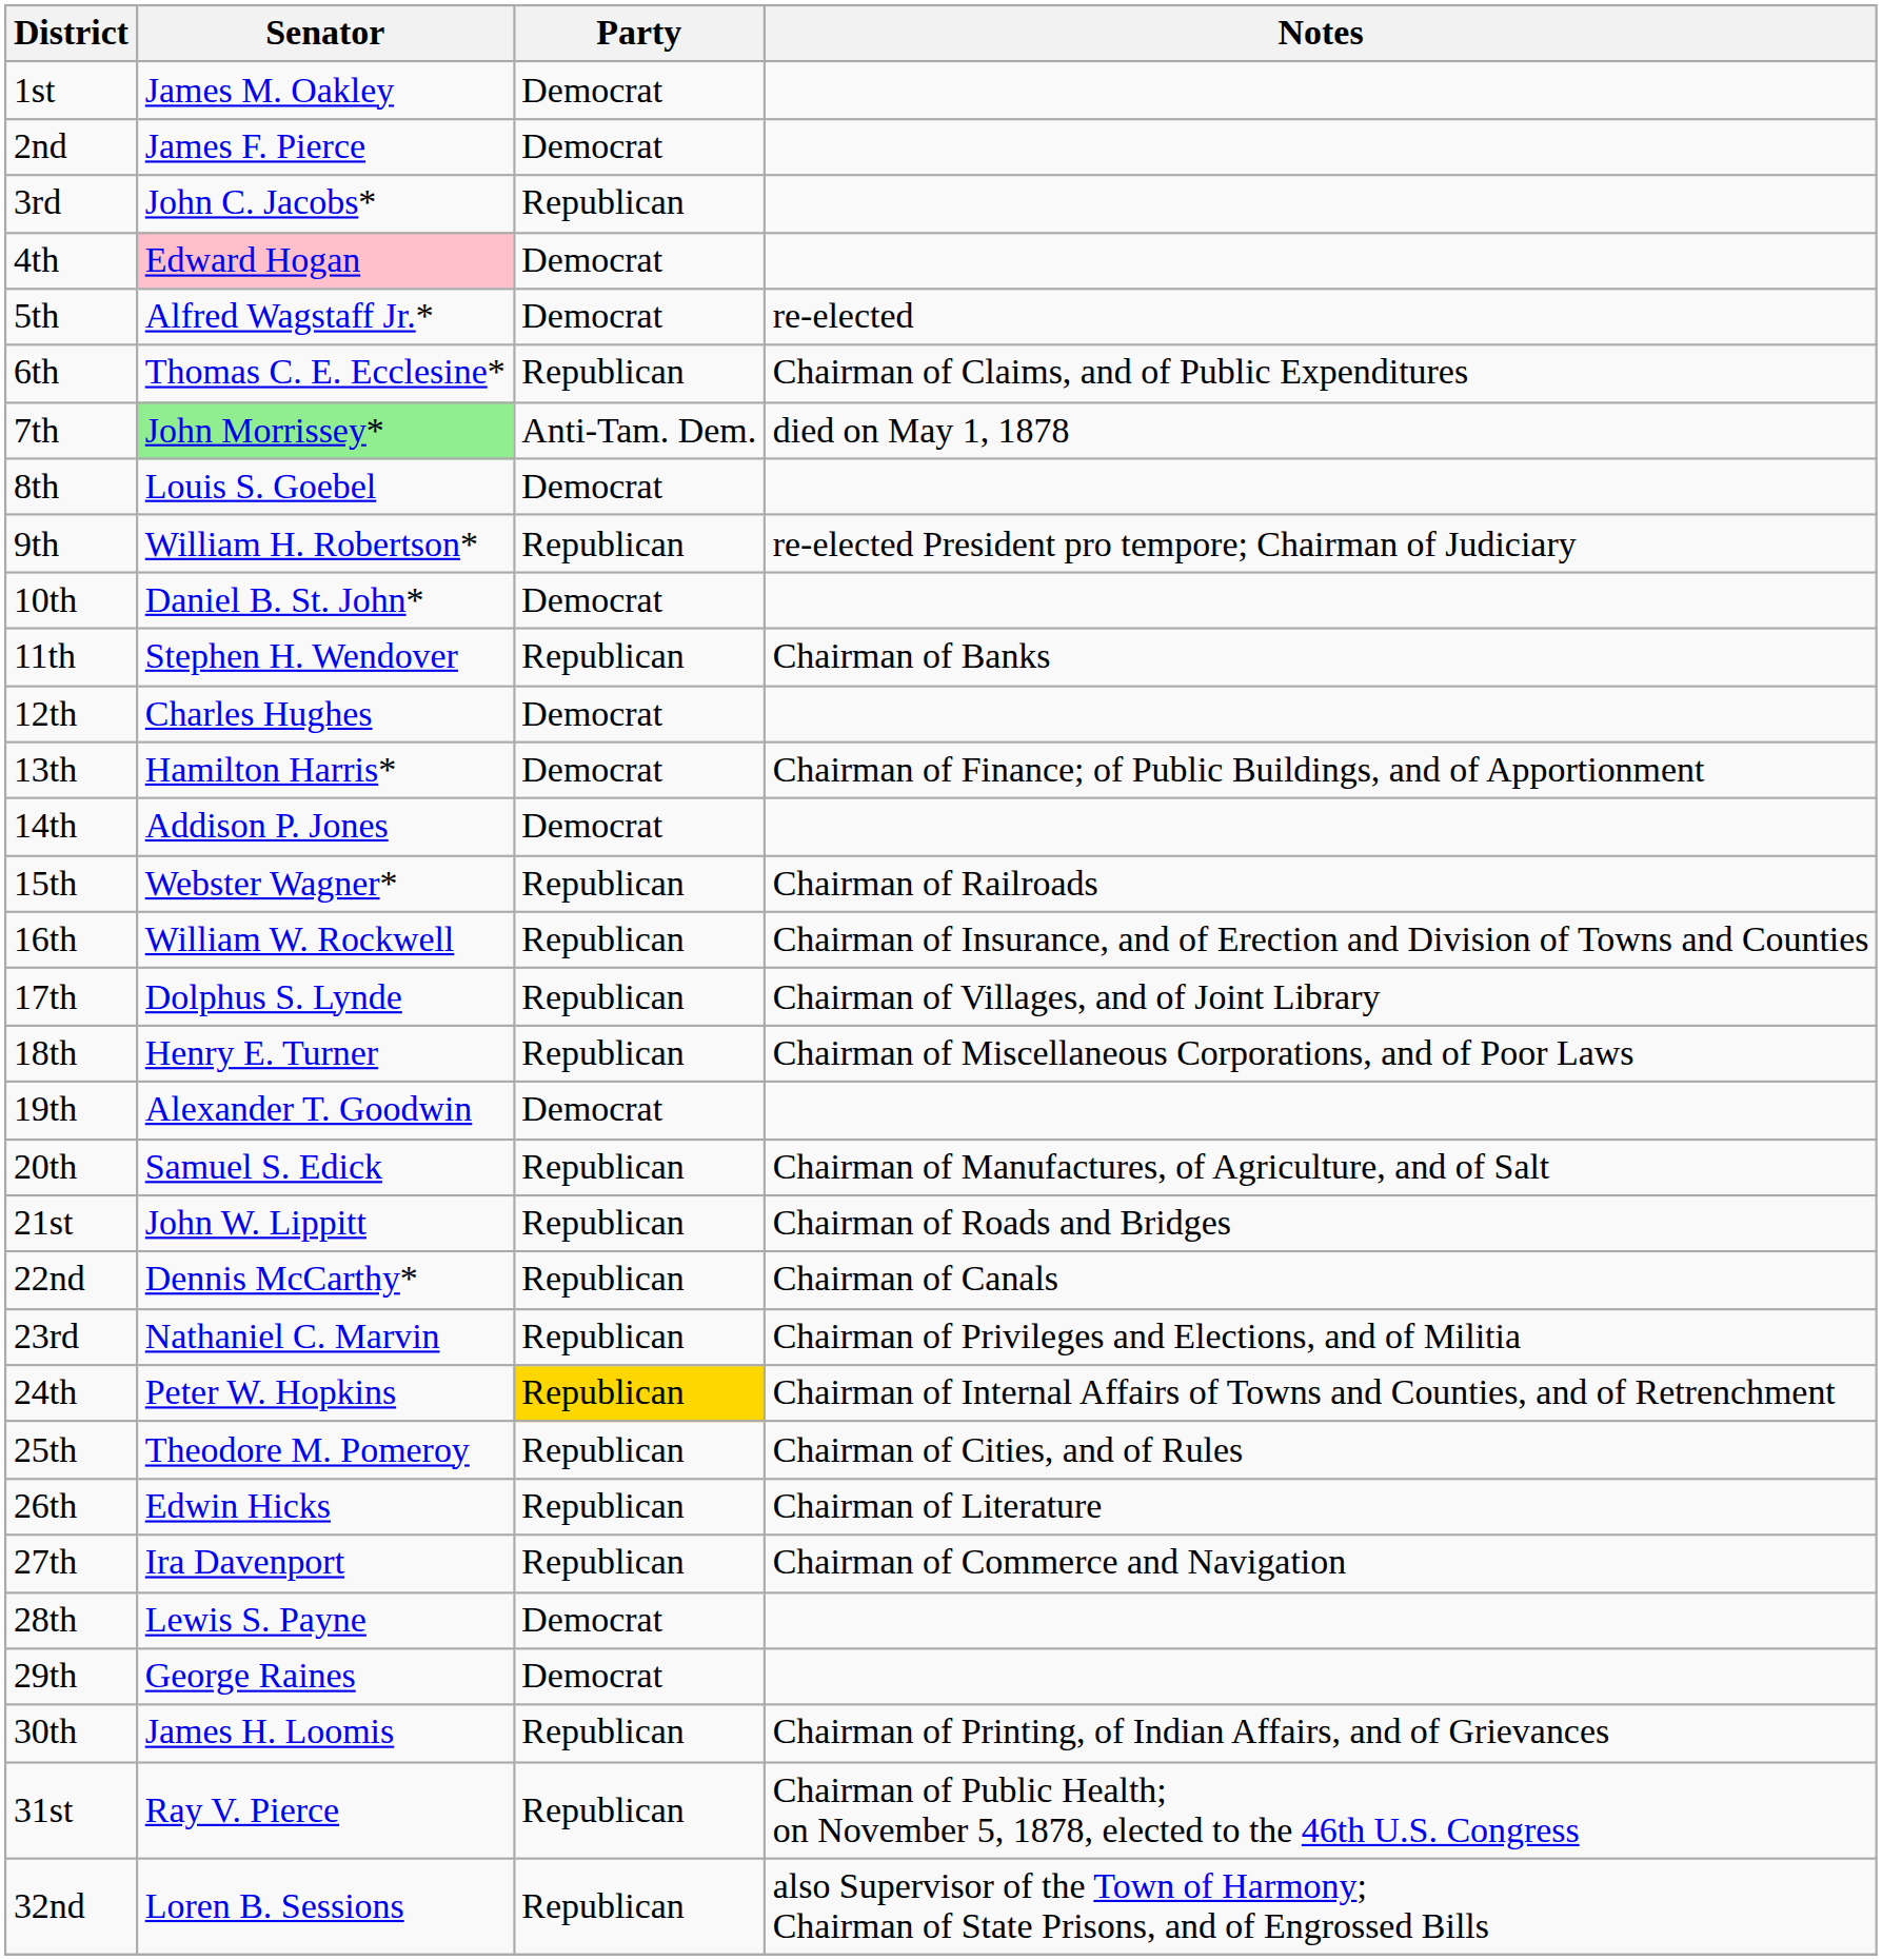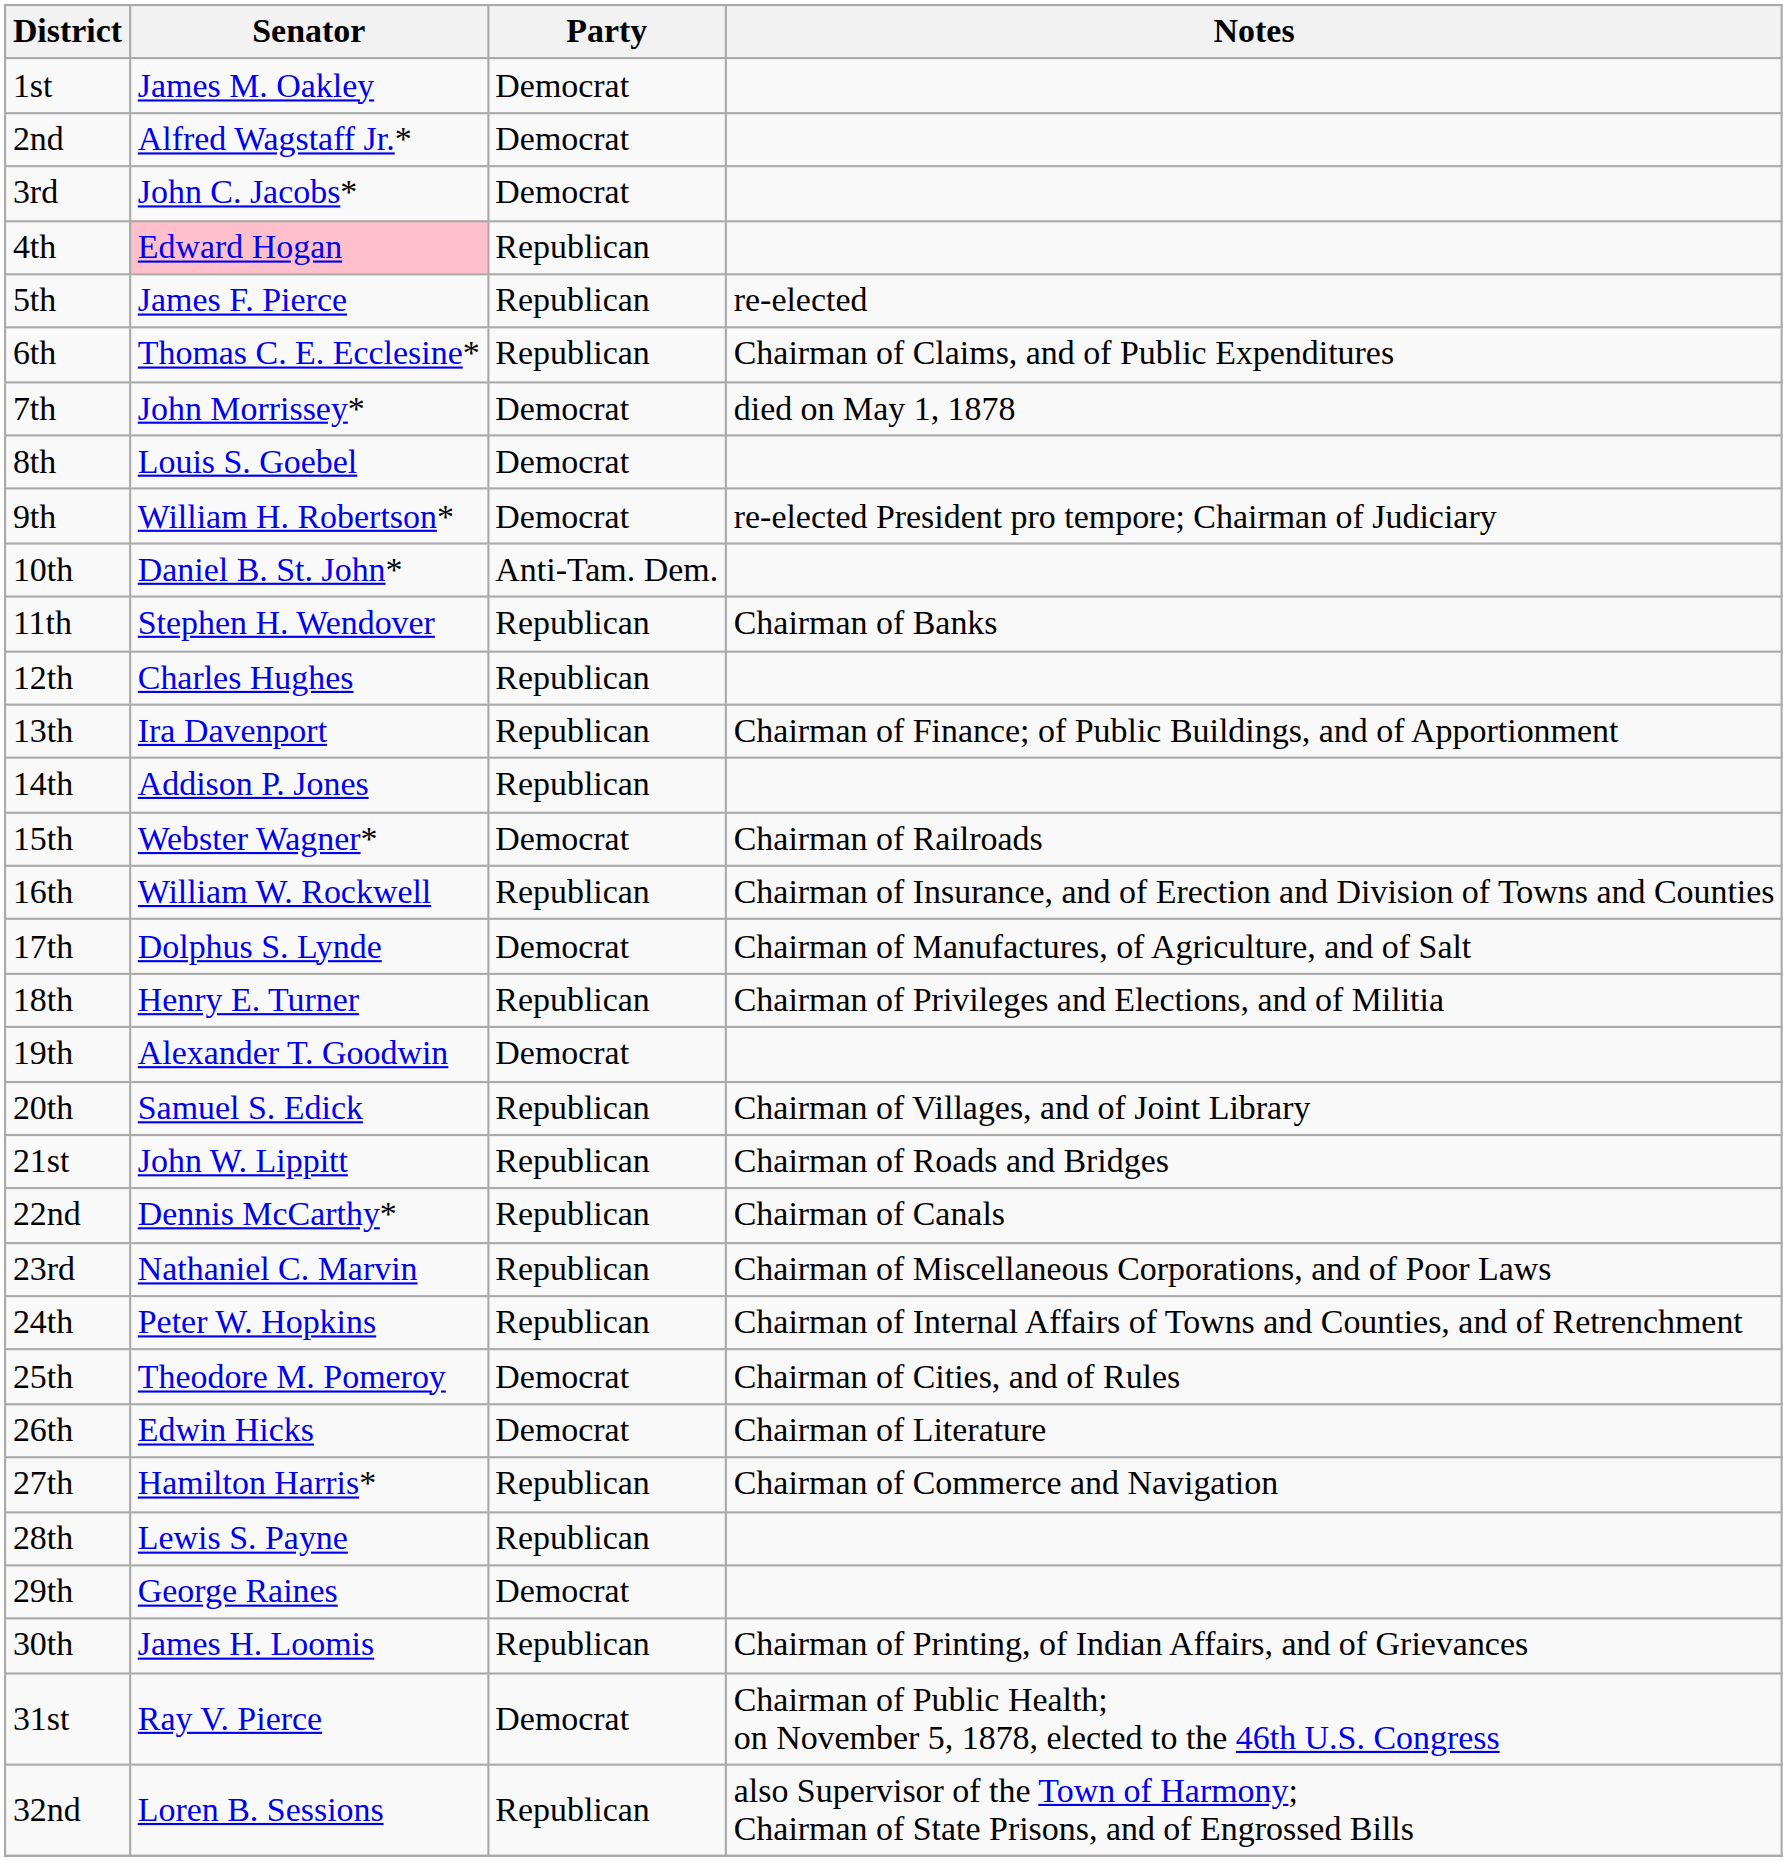2nd | Senator: James F. Pierce -> Alfred Wagstaff Jr.*
3rd | Party: Republican -> Democrat
4th | Party: Democrat -> Republican
5th | Senator: Alfred Wagstaff Jr.* -> James F. Pierce
5th | Party: Democrat -> Republican
7th | Senator: lightgreen background -> no background
7th | Party: Anti-Tam. Dem. -> Democrat
9th | Party: Republican -> Democrat
10th | Party: Democrat -> Anti-Tam. Dem.
12th | Party: Democrat -> Republican
13th | Senator: Hamilton Harris* -> Ira Davenport
13th | Party: Democrat -> Republican
14th | Party: Democrat -> Republican
15th | Party: Republican -> Democrat
17th | Party: Republican -> Democrat
17th | Notes: Chairman of Villages, and of Joint Library -> Chairman of Manufactures, of Agriculture, and of Salt
18th | Notes: Chairman of Miscellaneous Corporations, and of Poor Laws -> Chairman of Privileges and Elections, and of Militia
20th | Notes: Chairman of Manufactures, of Agriculture, and of Salt -> Chairman of Villages, and of Joint Library
23rd | Notes: Chairman of Privileges and Elections, and of Militia -> Chairman of Miscellaneous Corporations, and of Poor Laws
24th | Party: gold background -> no background
25th | Party: Republican -> Democrat
26th | Party: Republican -> Democrat
27th | Senator: Ira Davenport -> Hamilton Harris*
28th | Party: Democrat -> Republican
31st | Party: Republican -> Democrat
